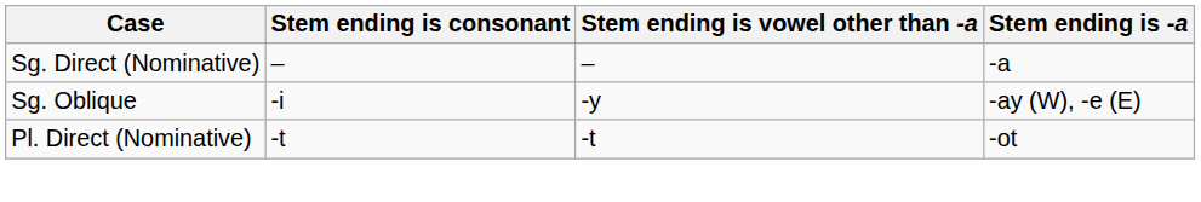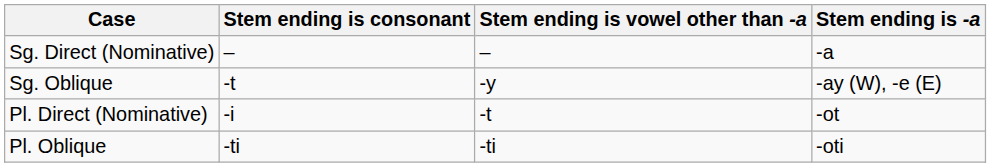Sg. Oblique | Stem ending is consonant: -i -> -t
Pl. Direct (Nominative) | Stem ending is consonant: -t -> -i
+ row: Pl. Oblique | -ti | -ti | -oti
